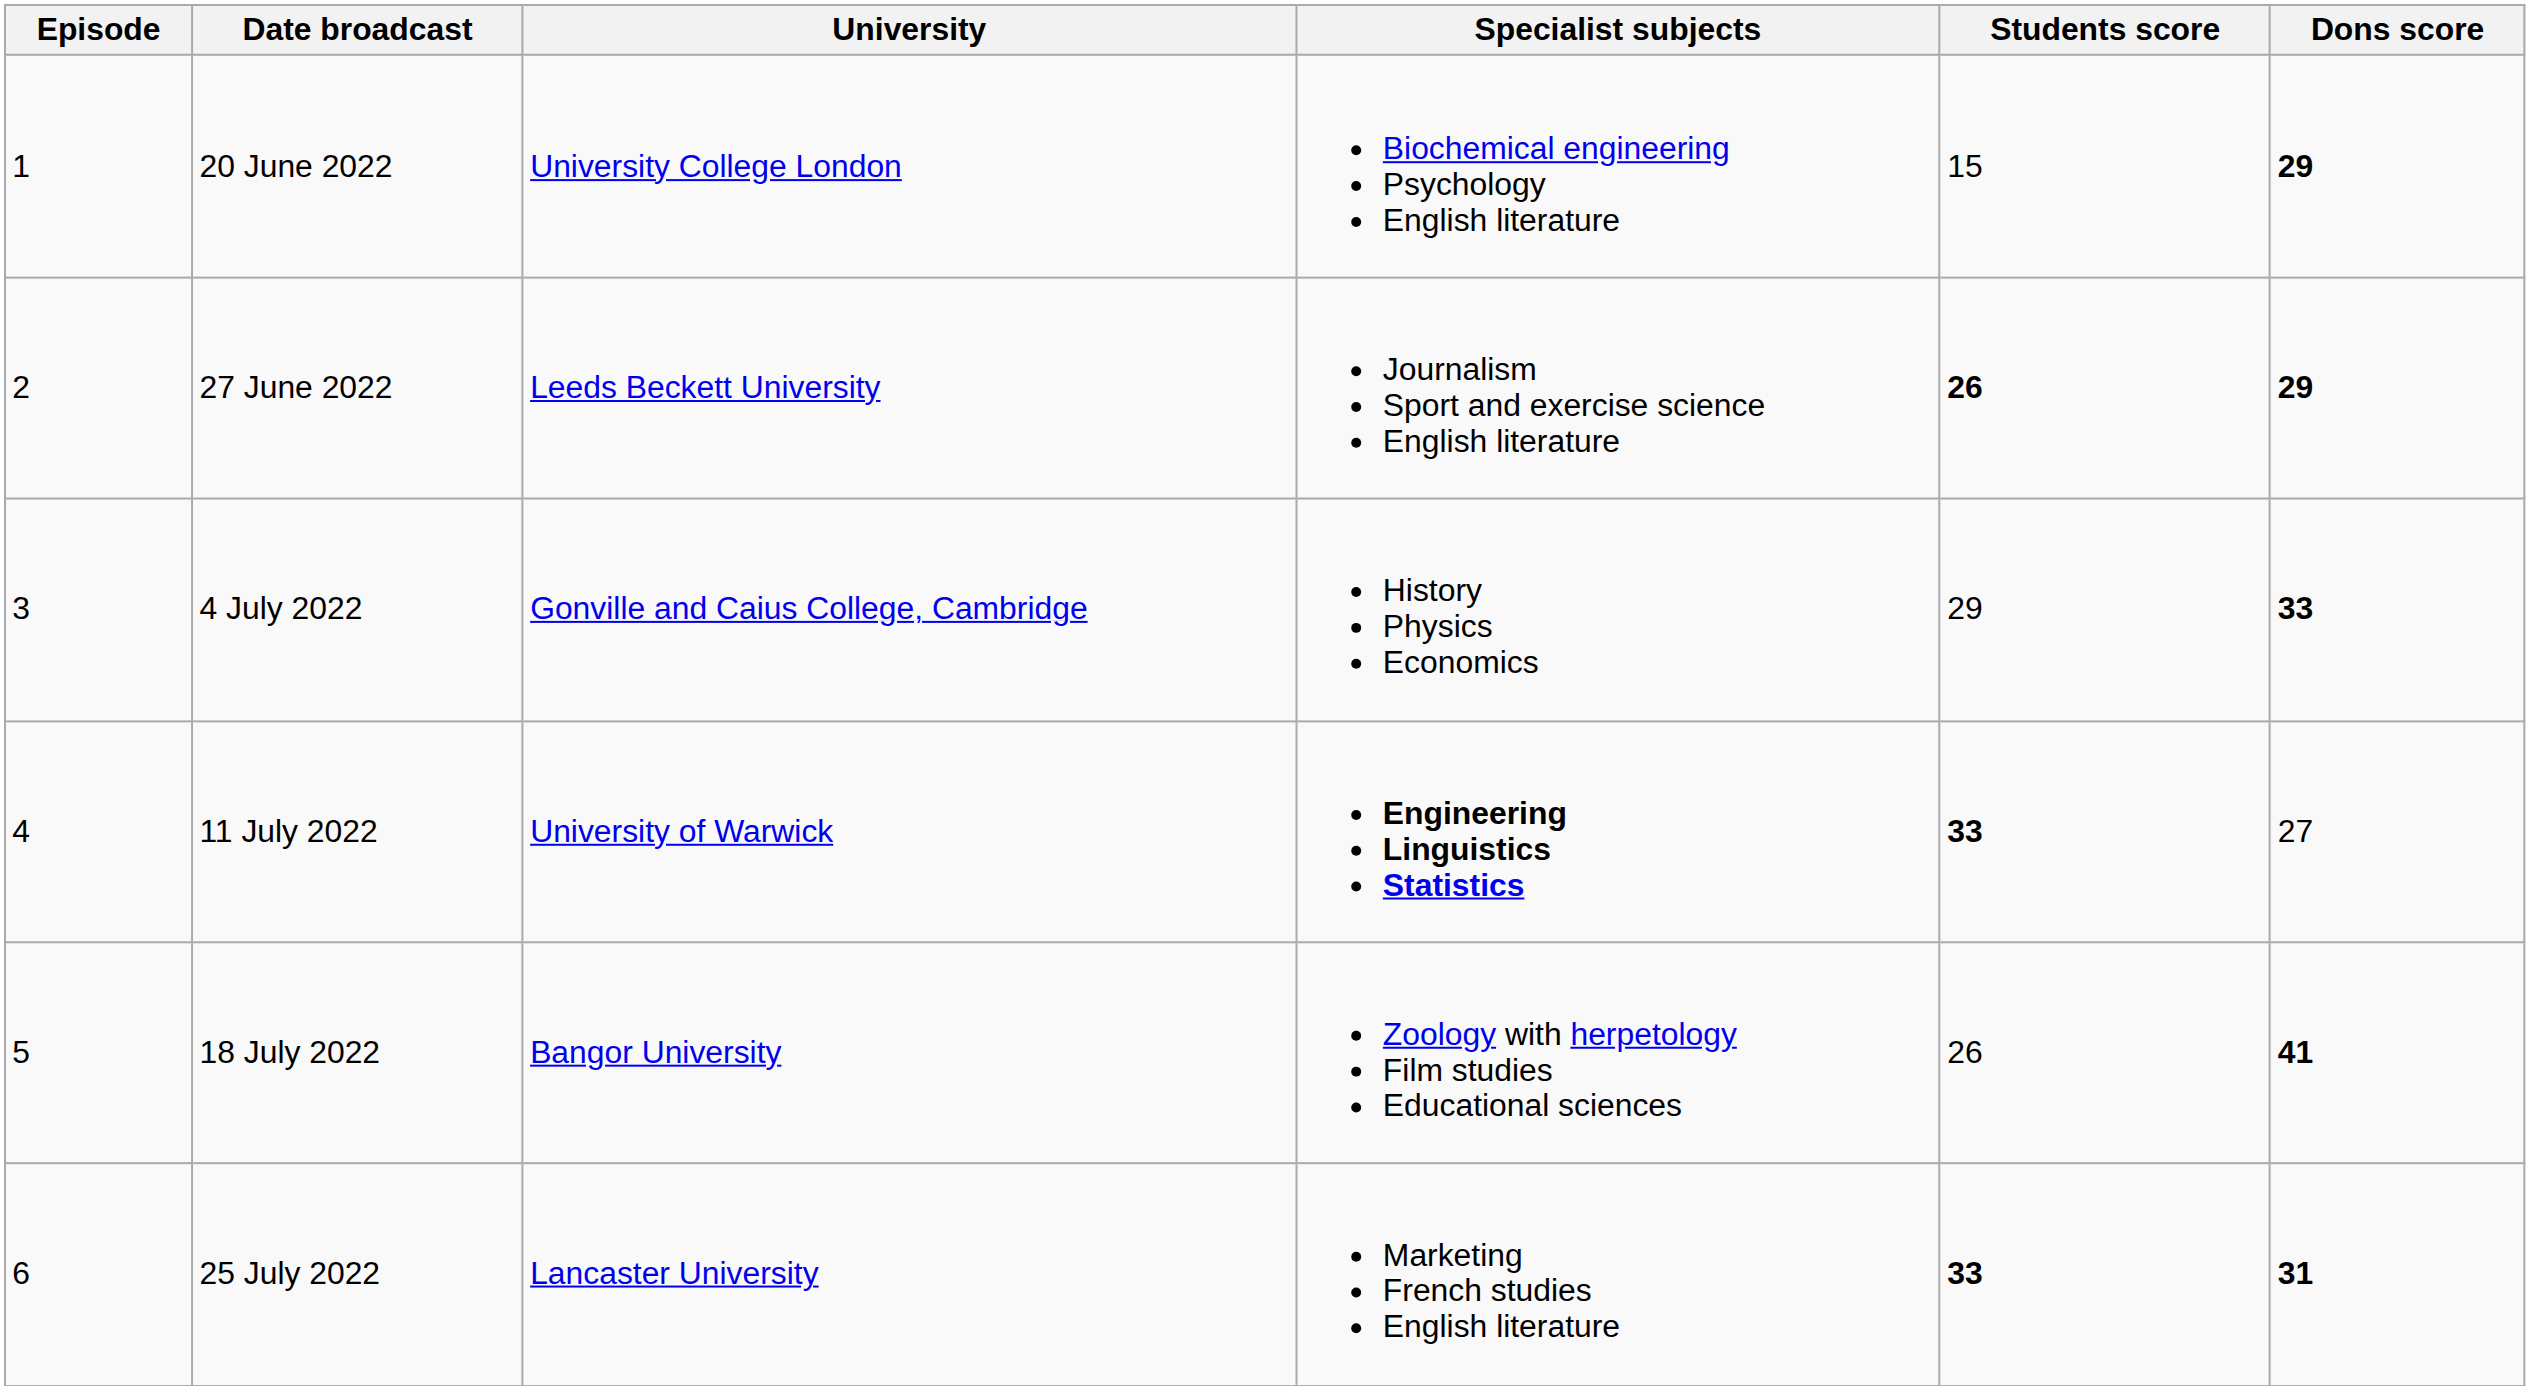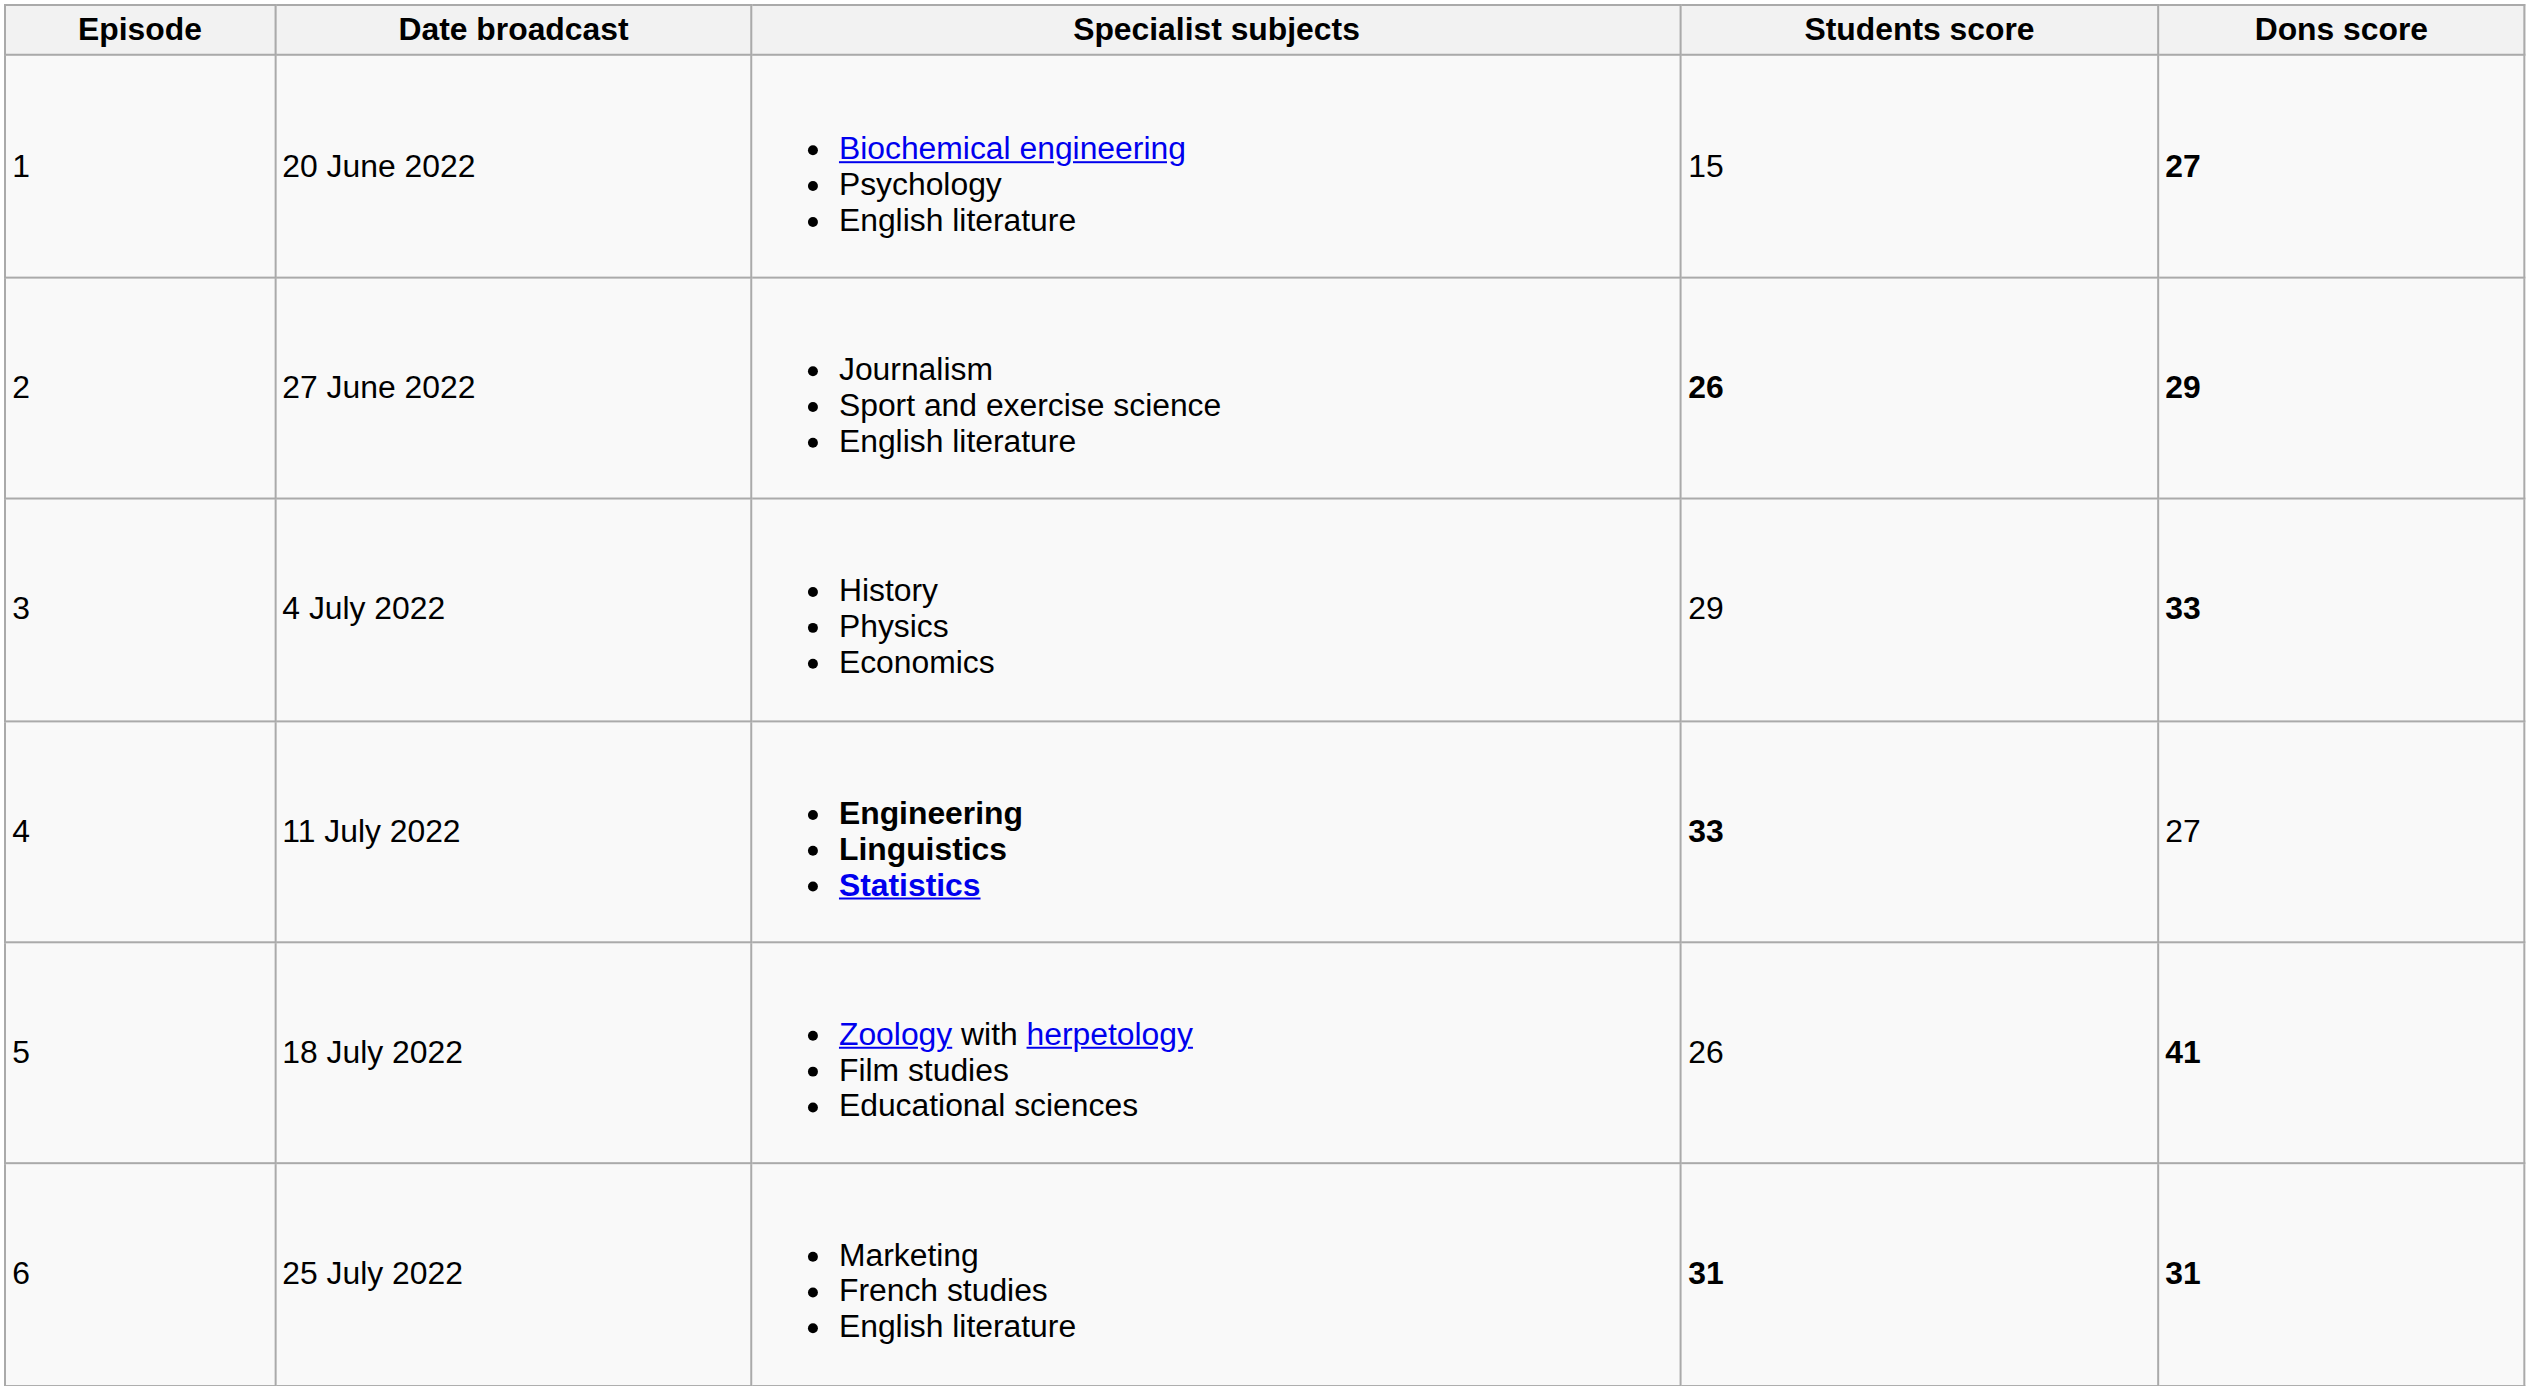- column: University | University College London | Leeds Beckett University | Gonville and Caius College, Cambridge | University of Warwick | Bangor University | Lancaster University
20 June 2022 | Dons score: 29 -> 27
25 July 2022 | Students score: 33 -> 31
